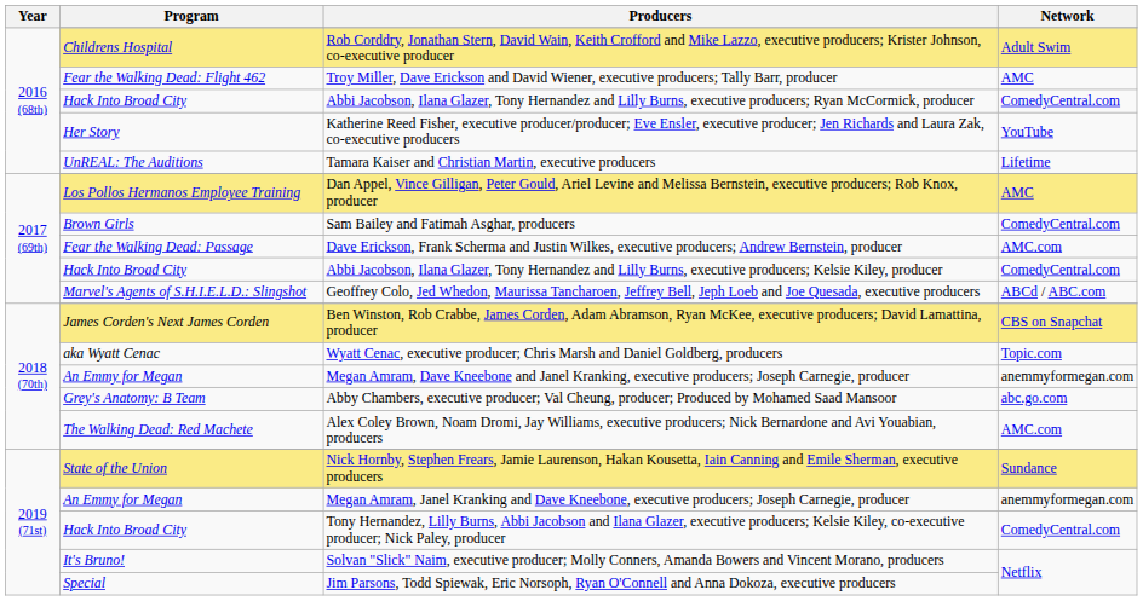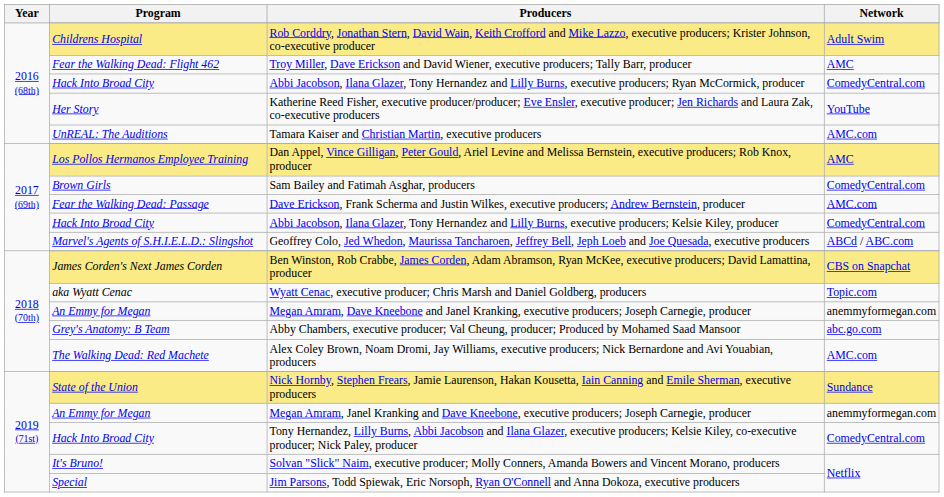Tamara Kaiser and Christian Martin, executive producers | Network: Lifetime -> AMC.com
